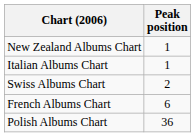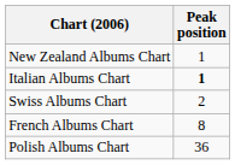Italian Albums Chart | Peak position: normal -> bold
French Albums Chart | Peak position: 6 -> 8
